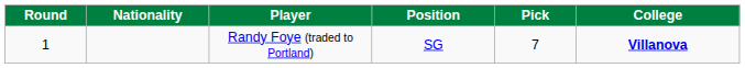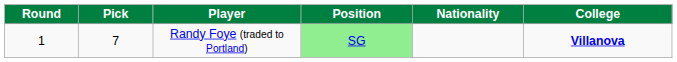columns swapped: Pick <-> Nationality
Randy Foye (traded to Portland) | Position: no background -> lightgreen background
